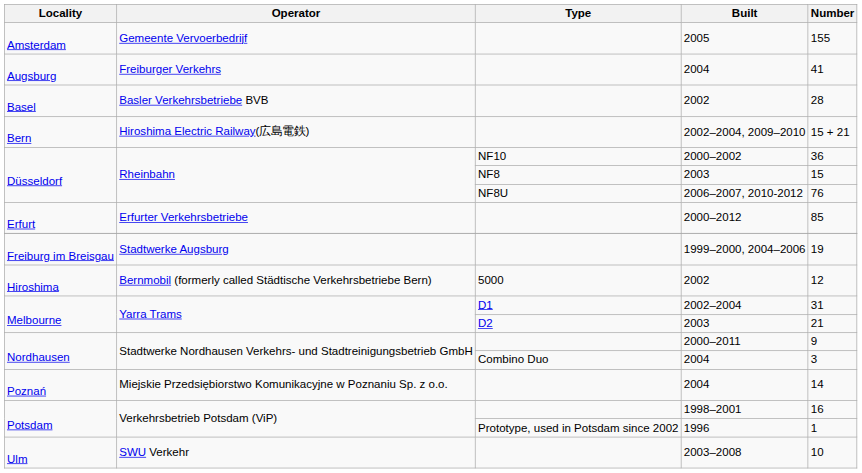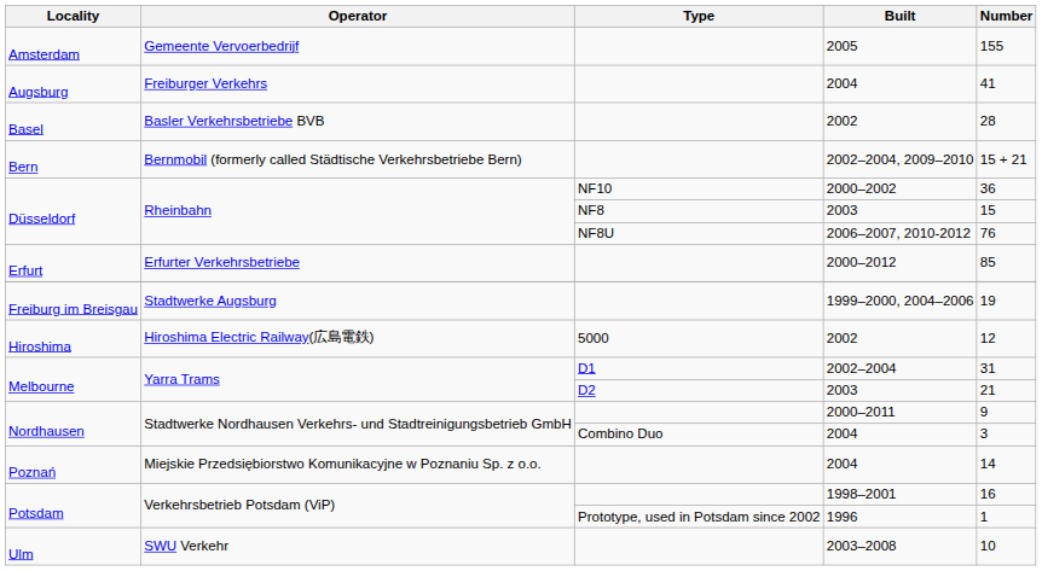2002–2004, 2009–2010 | Operator: Hiroshima Electric Railway(広島電鉄) -> Bernmobil (formerly called Städtische Verkehrsbetriebe Bern)
Hiroshima / 2002 | Operator: Bernmobil (formerly called Städtische Verkehrsbetriebe Bern) -> Hiroshima Electric Railway(広島電鉄)
